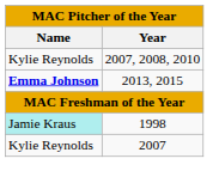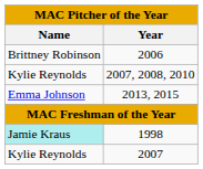+ row: Brittney Robinson | 2006
2013, 2015 | Name: bold -> normal
